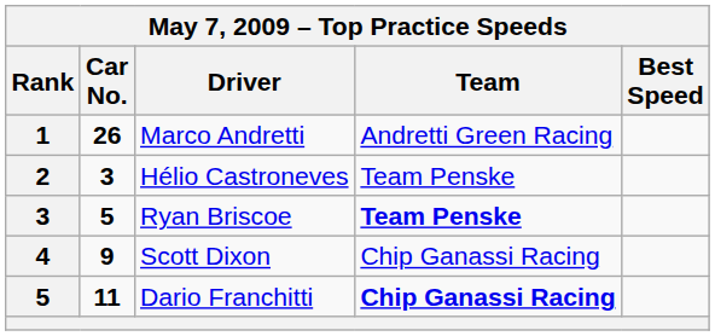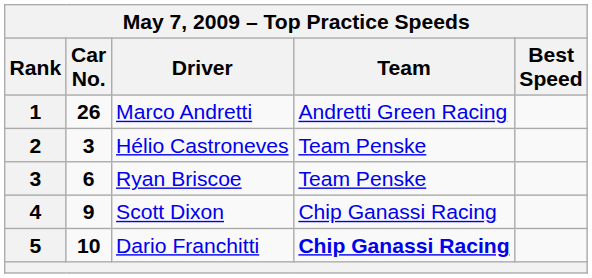Ryan Briscoe | Car No.: 5 -> 6
Ryan Briscoe | Team: bold -> normal
Dario Franchitti | Car No.: 11 -> 10
